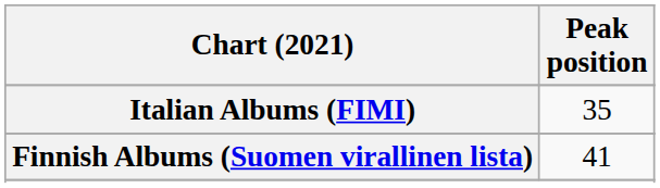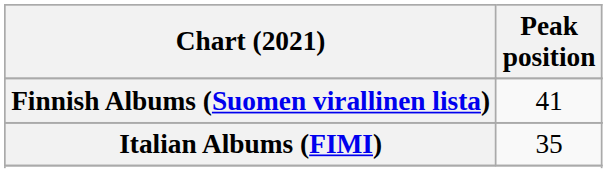rows swapped: Finnish Albums (Suomen virallinen lista) <-> Italian Albums (FIMI)
